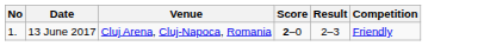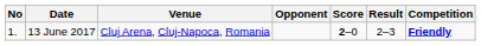+ column: Opponent
13 June 2017 | Competition: normal -> bold
